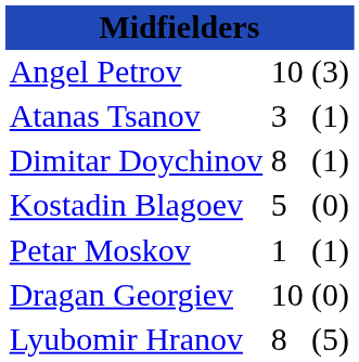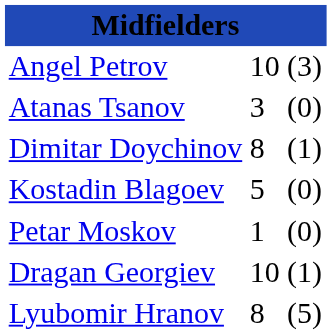Atanas Tsanov | column 3: (1) -> (0)
Petar Moskov | column 3: (1) -> (0)
Dragan Georgiev | column 3: (0) -> (1)
